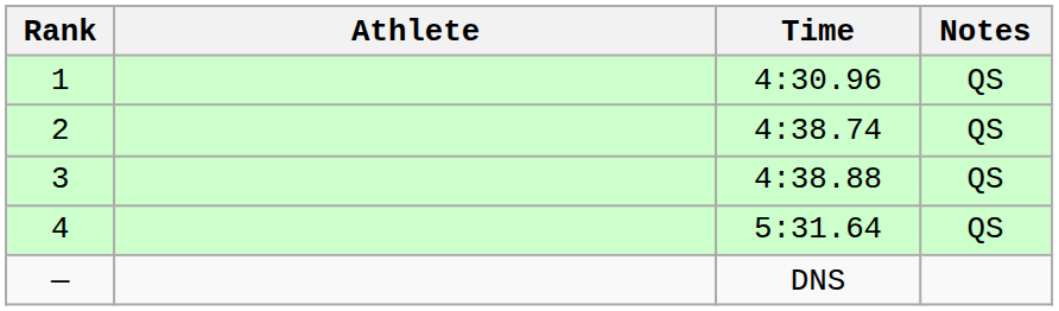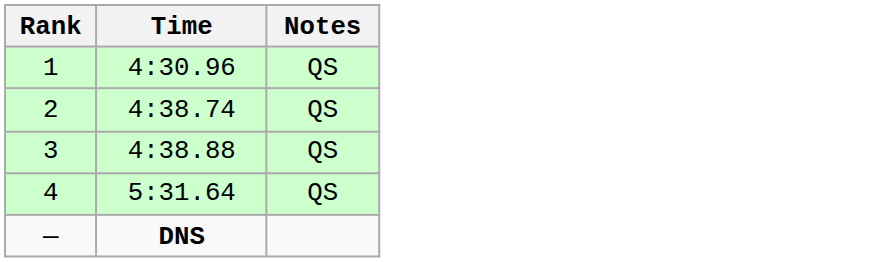- column: Athlete
— | Time: normal -> bold
